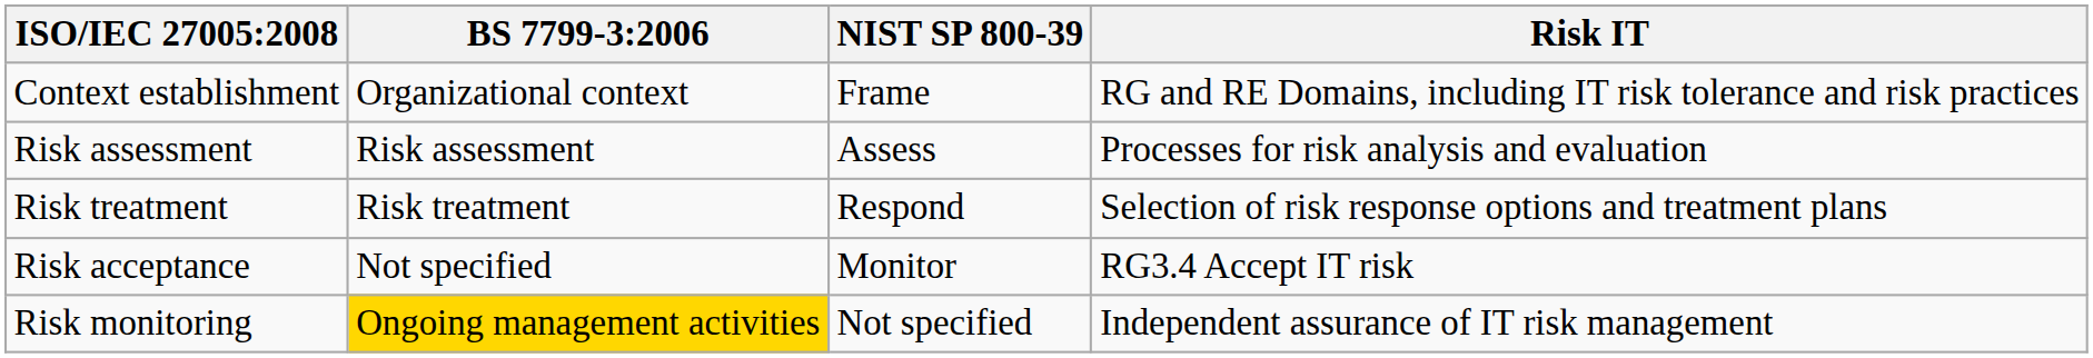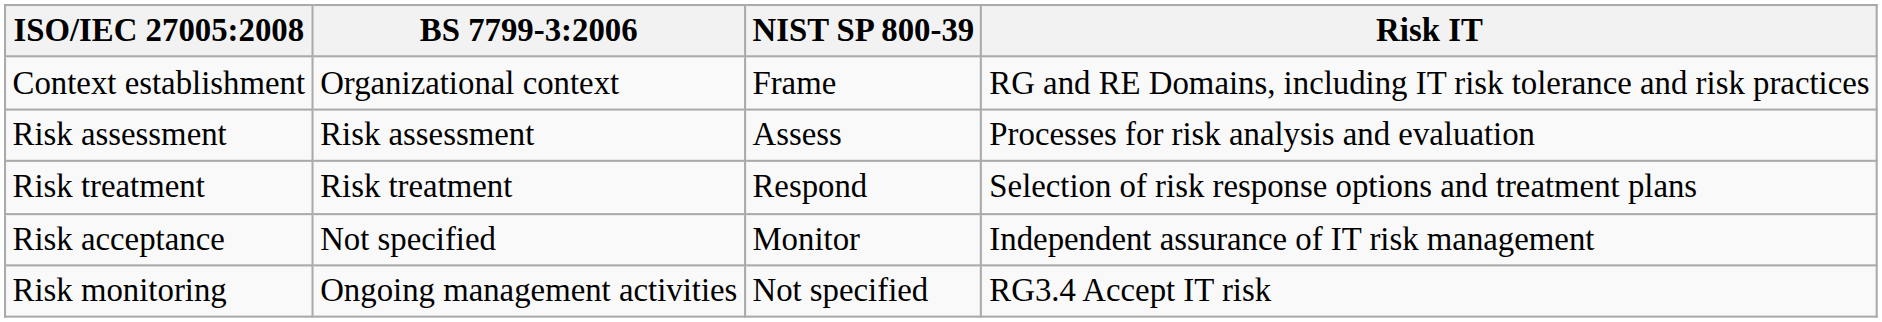Risk acceptance | Risk IT: RG3.4 Accept IT risk -> Independent assurance of IT risk management
Risk monitoring | BS 7799-3:2006: gold background -> no background
Risk monitoring | Risk IT: Independent assurance of IT risk management -> RG3.4 Accept IT risk
